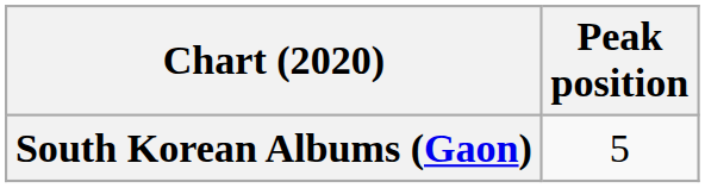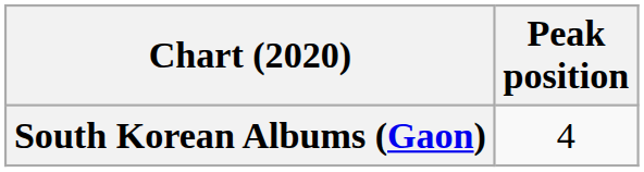South Korean Albums (Gaon) | Peak position: 5 -> 4
